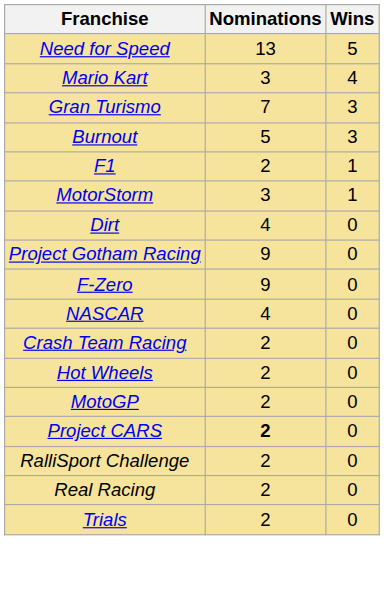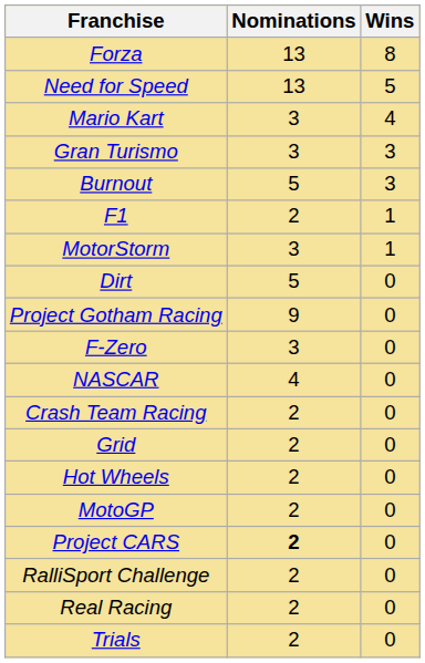+ row: Forza | 13 | 8
Gran Turismo | Nominations: 7 -> 3
Dirt | Nominations: 4 -> 5
F-Zero | Nominations: 9 -> 3
+ row: Grid | 2 | 0
